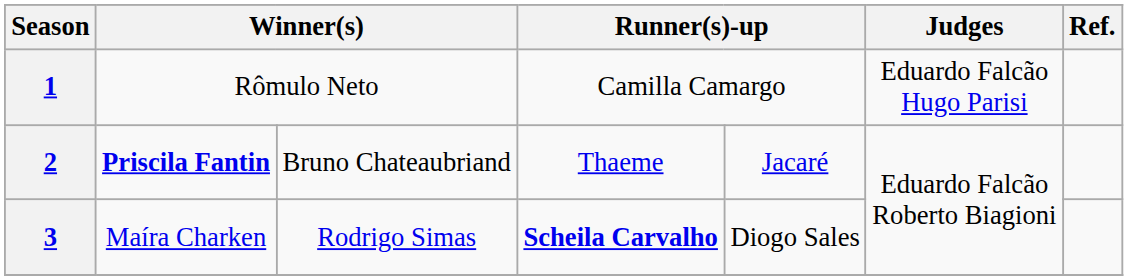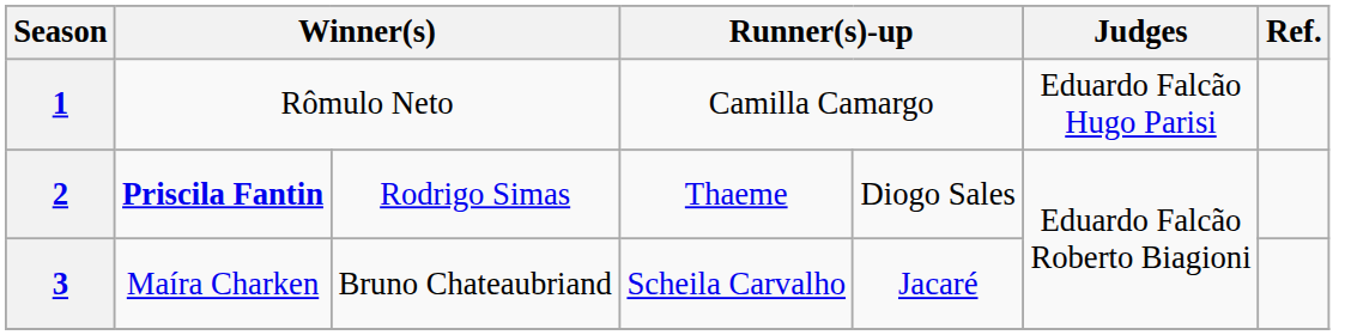2 | column 3: Bruno Chateaubriand -> Rodrigo Simas
2 | column 5: Jacaré -> Diogo Sales
3 | column 3: Rodrigo Simas -> Bruno Chateaubriand
3 | column 4: bold -> normal
3 | column 5: Diogo Sales -> Jacaré
